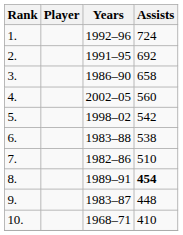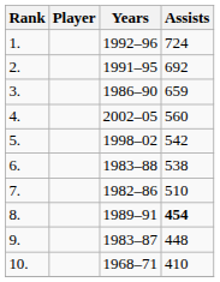3. | Assists: 658 -> 659
